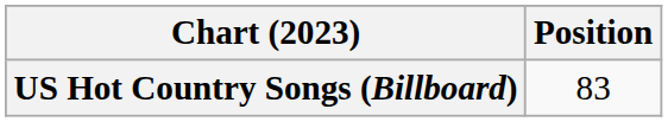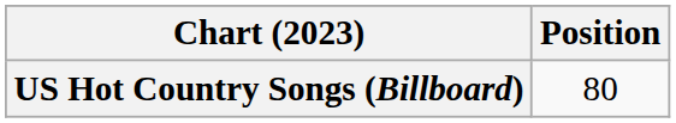US Hot Country Songs (Billboard) | Position: 83 -> 80
